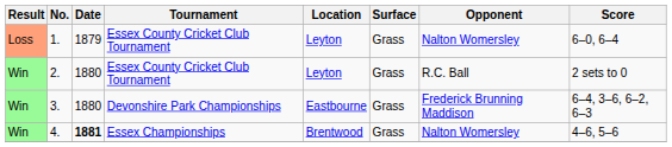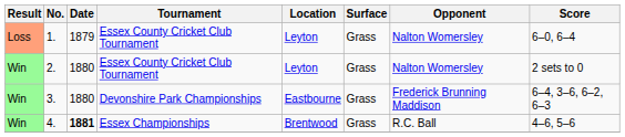2. | Opponent: R.C. Ball -> Nalton Womersley
4. | Opponent: Nalton Womersley -> R.C. Ball
